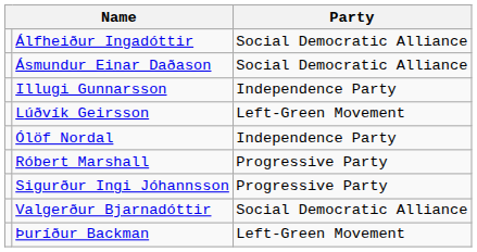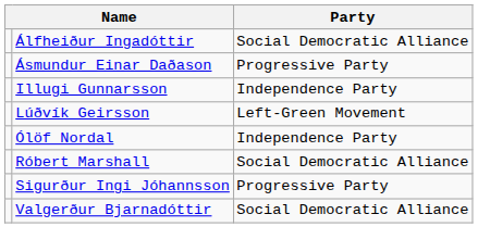Ásmundur Einar Daðason | Party: Social Democratic Alliance -> Progressive Party
Róbert Marshall | Party: Progressive Party -> Social Democratic Alliance
- row: Þuríður Backman | Left-Green Movement
